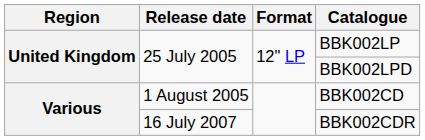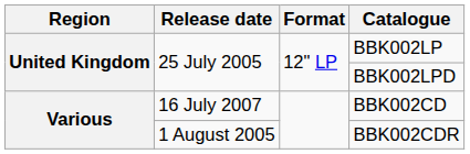BBK002CD | Release date: 1 August 2005 -> 16 July 2007
BBK002CDR | Release date: 16 July 2007 -> 1 August 2005
